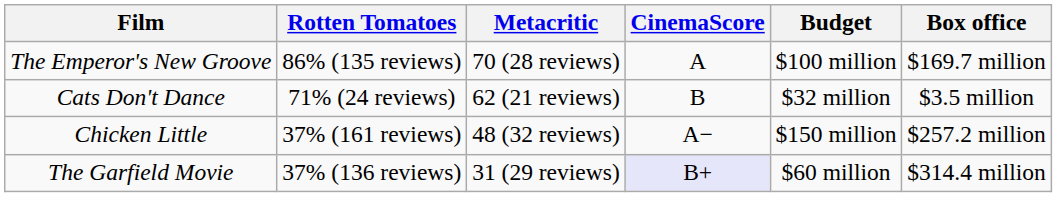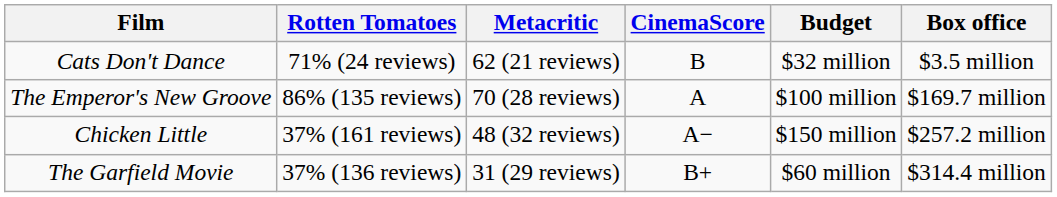rows swapped: Cats Don't Dance <-> The Emperor's New Groove
The Garfield Movie | CinemaScore: lavender background -> no background
